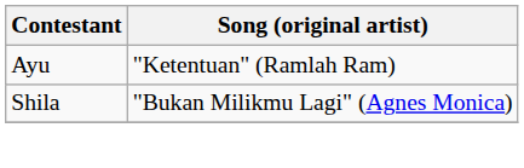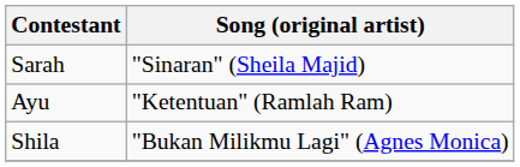+ row: Sarah | "Sinaran" (Sheila Majid)
